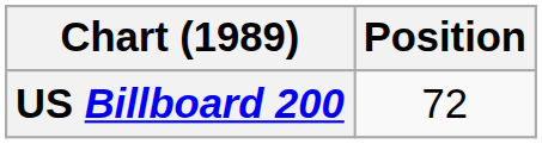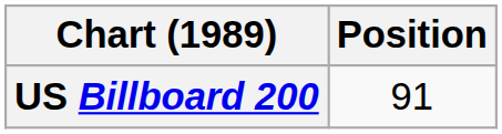US Billboard 200 | Position: 72 -> 91
